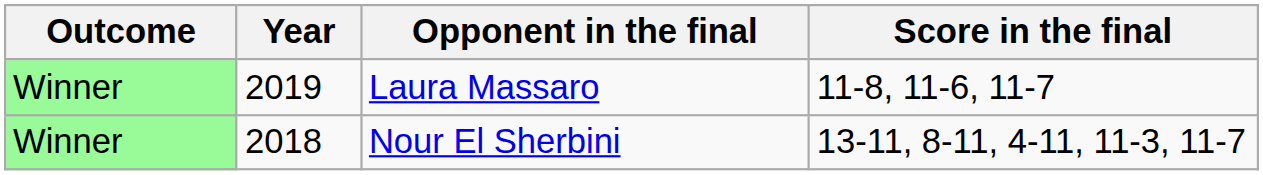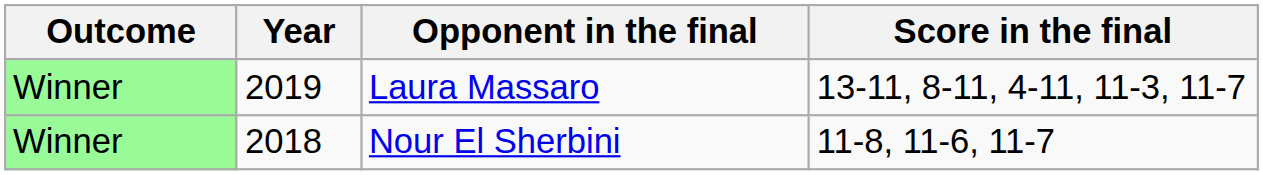Laura Massaro | Score in the final: 11-8, 11-6, 11-7 -> 13-11, 8-11, 4-11, 11-3, 11-7
Nour El Sherbini | Score in the final: 13-11, 8-11, 4-11, 11-3, 11-7 -> 11-8, 11-6, 11-7
